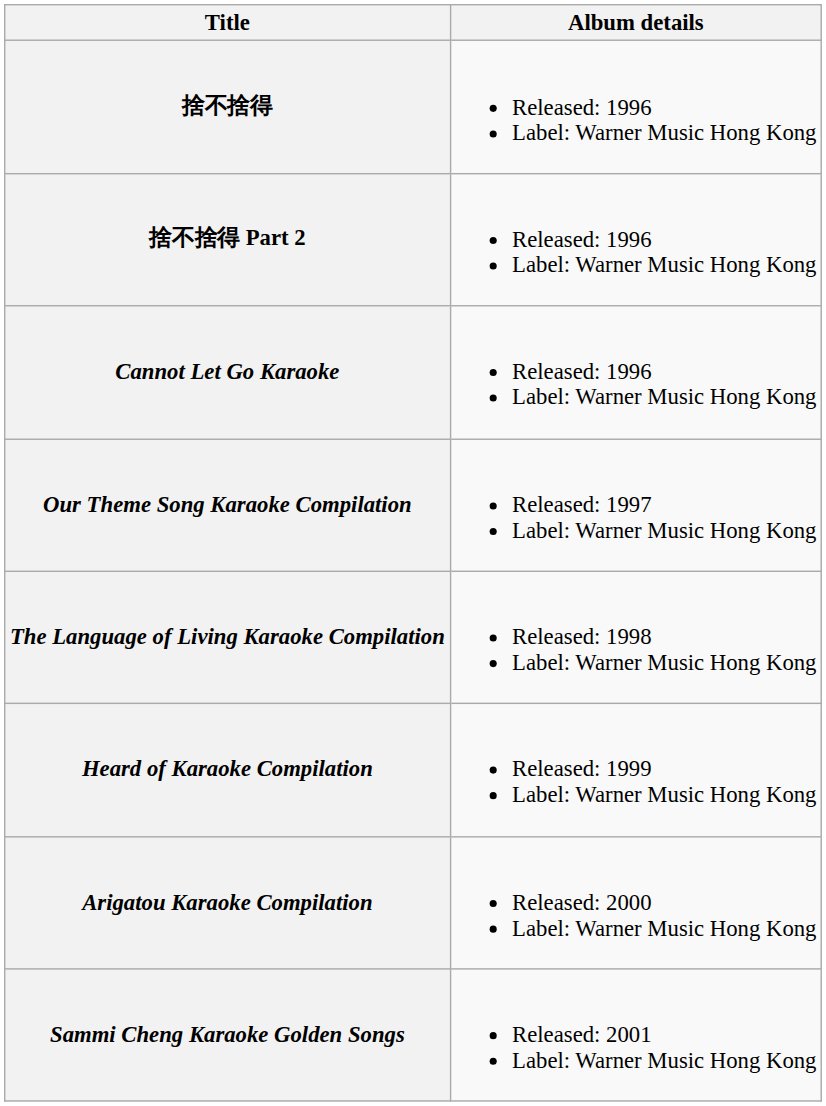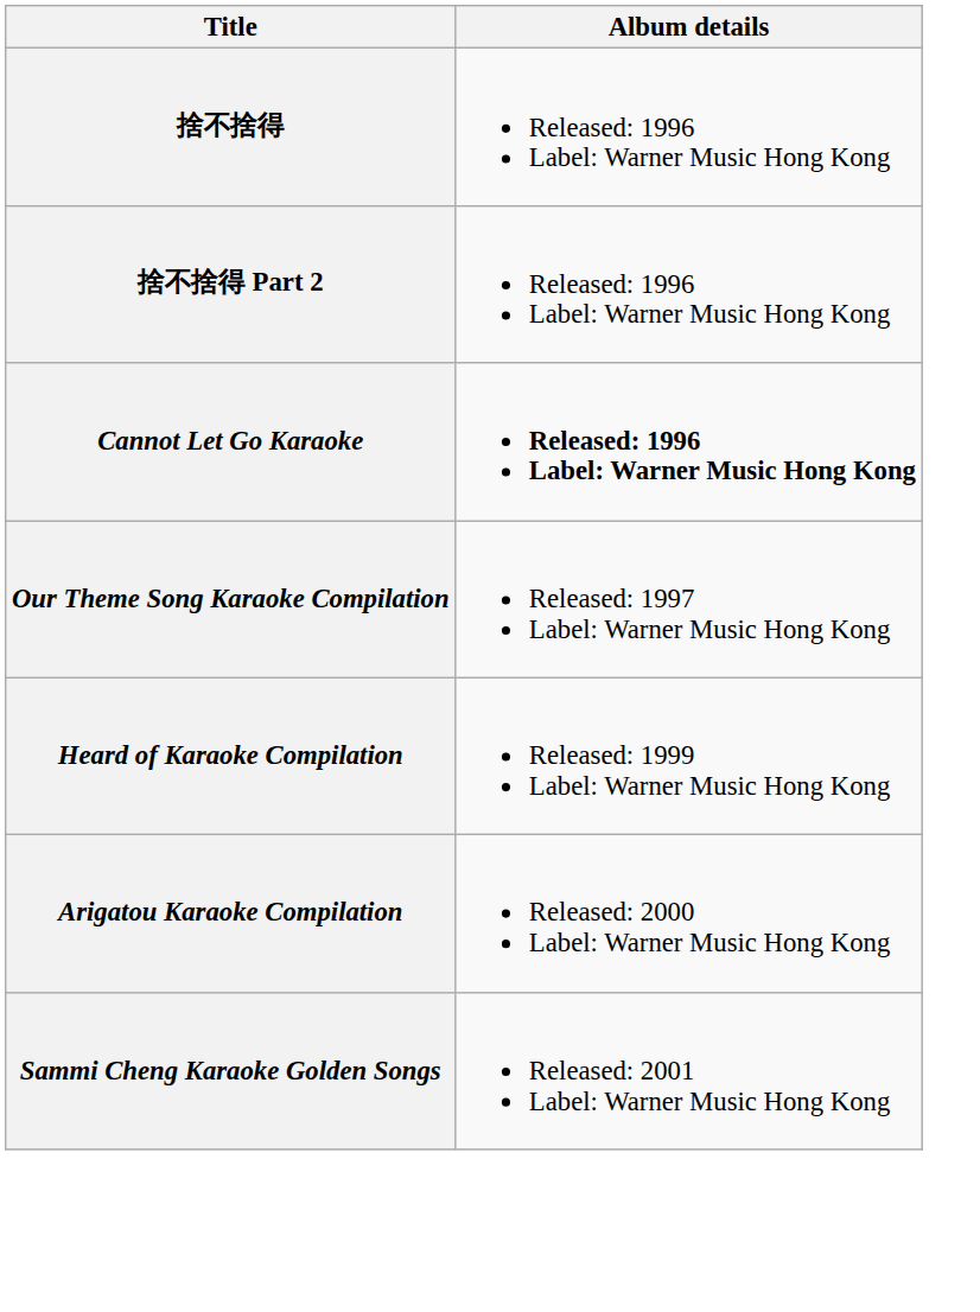Cannot Let Go Karaoke | Album details: normal -> bold
- row: The Language of Living Karaoke Compilation | Released: 1998 Label: Warner Music Hong Kong
